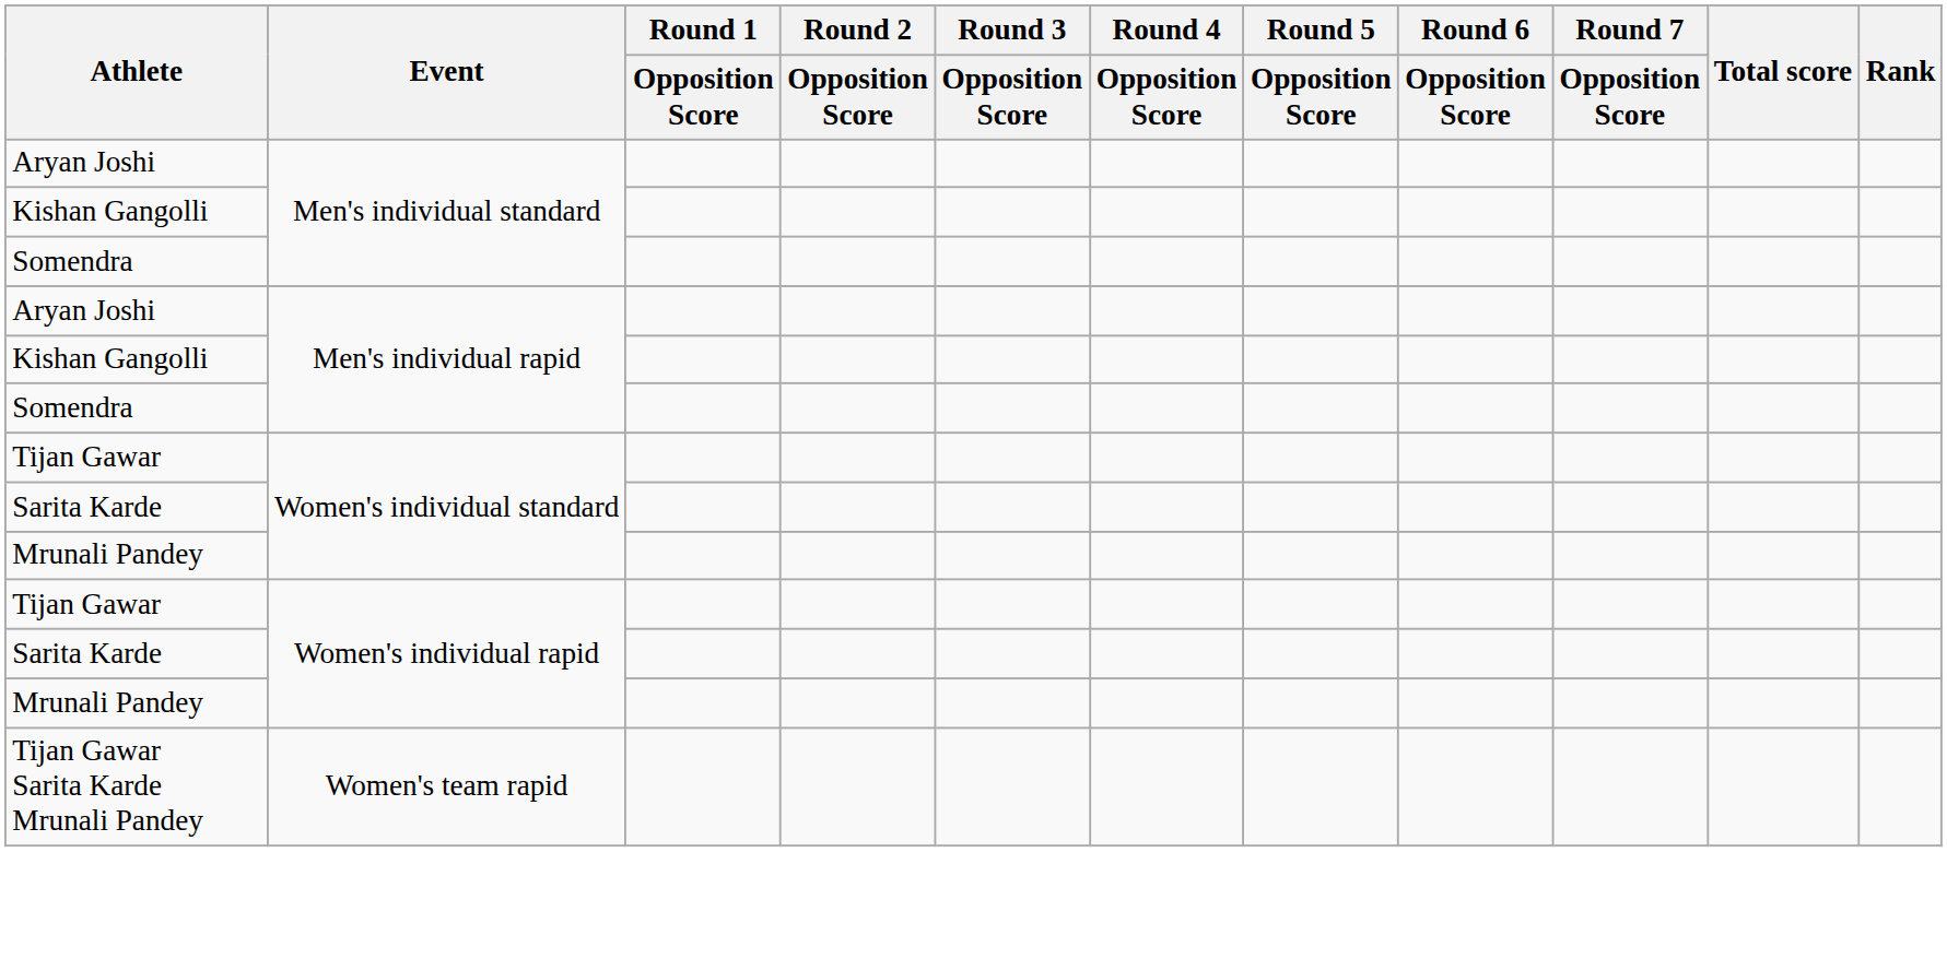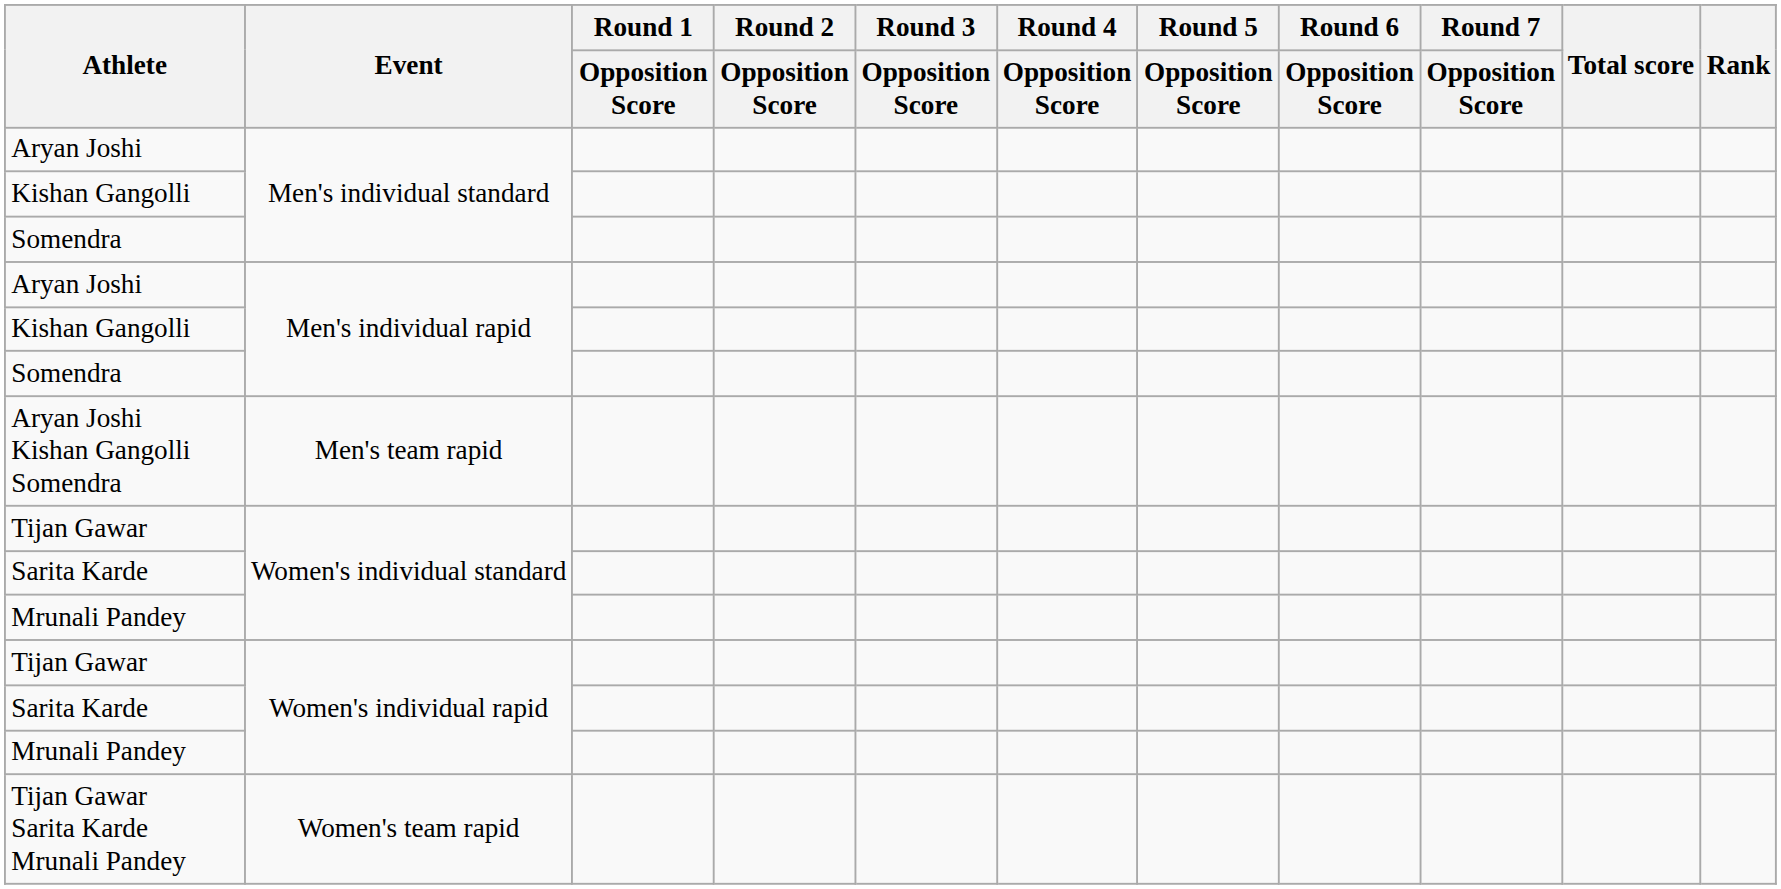+ row: Aryan Joshi Kishan Gangolli Somendra | Men's team rapid
